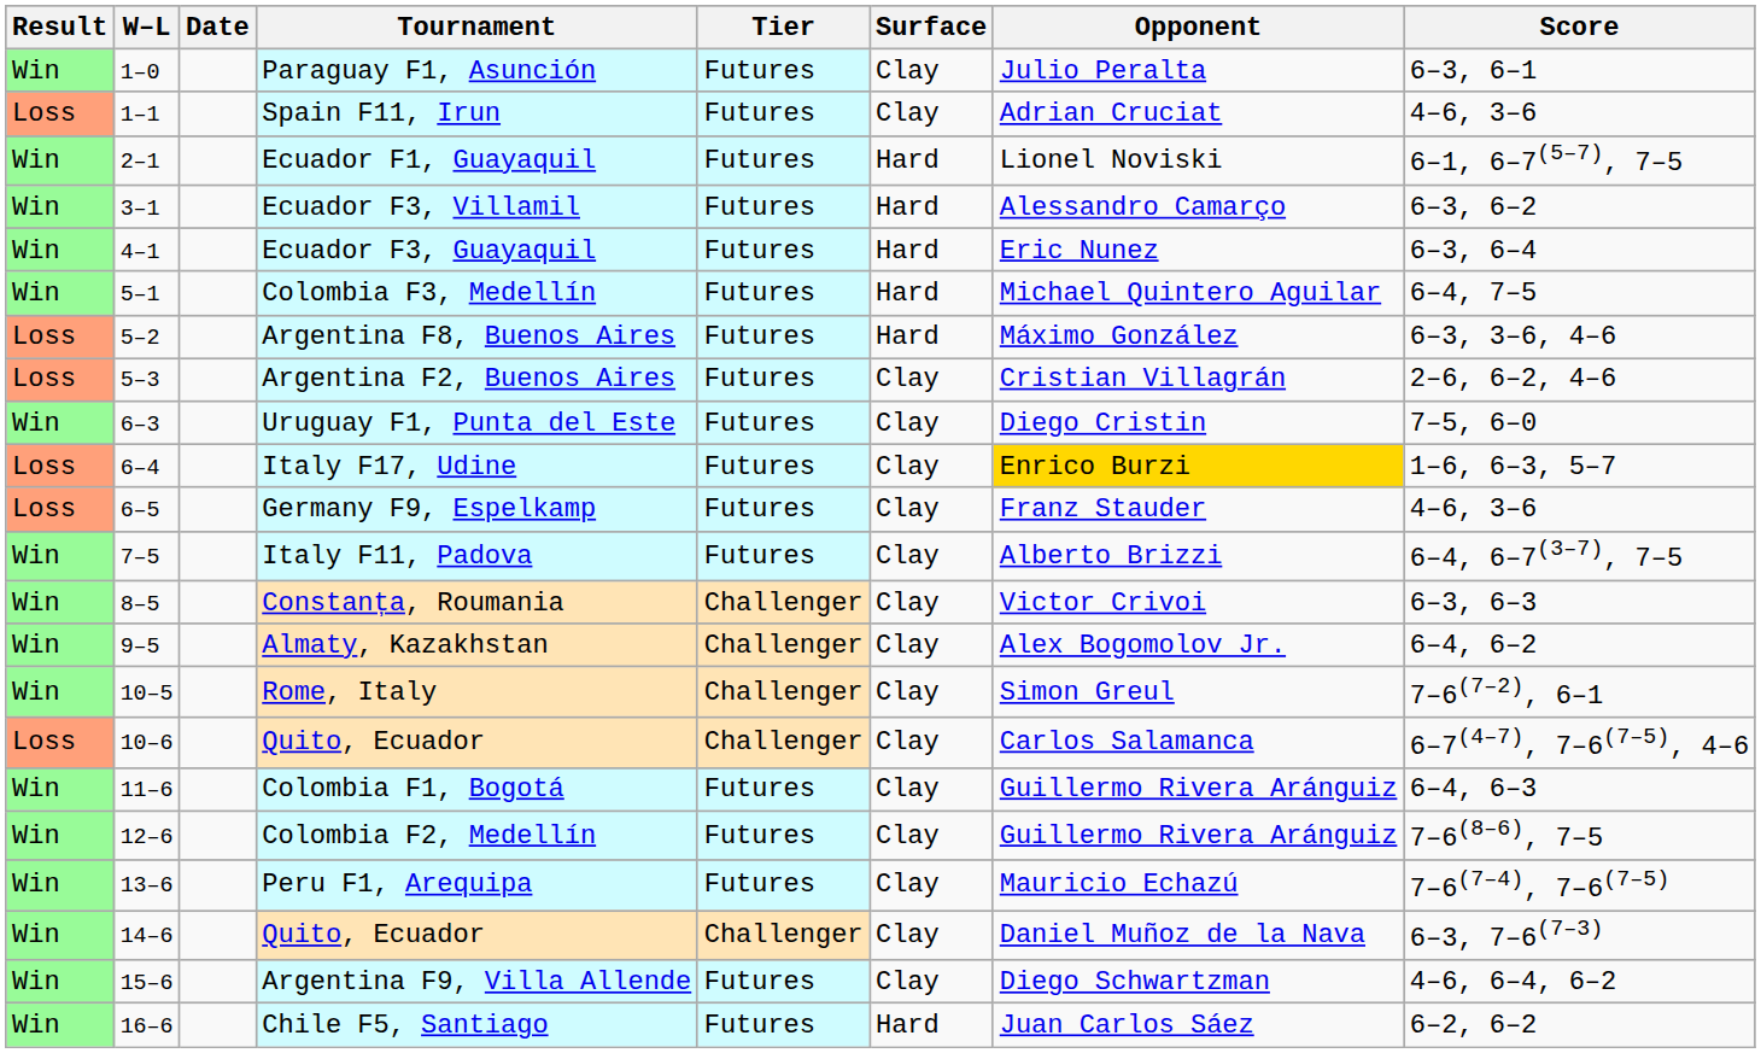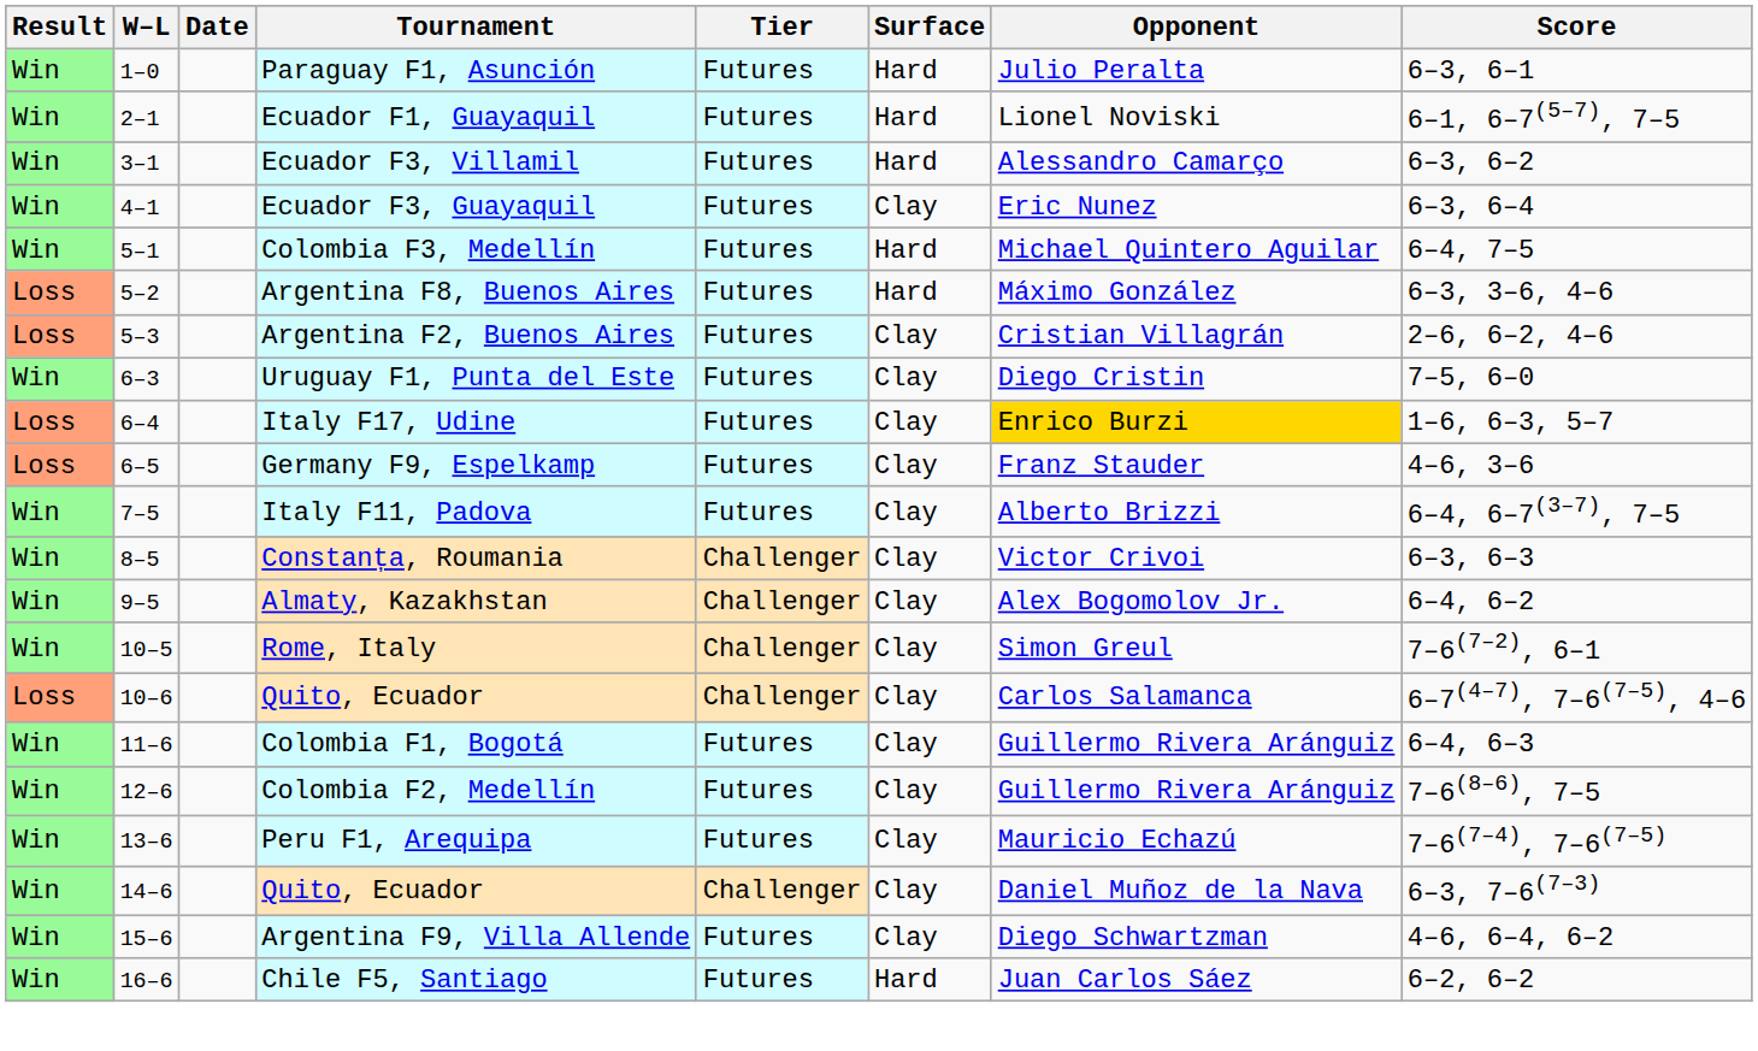Paraguay F1, Asunción | Surface: Clay -> Hard
- row: Loss | 1–1 | Spain F11, Irun | Futures | Clay | Adrian Cruciat | 4–6, 3–6
Ecuador F3, Guayaquil | Surface: Hard -> Clay
